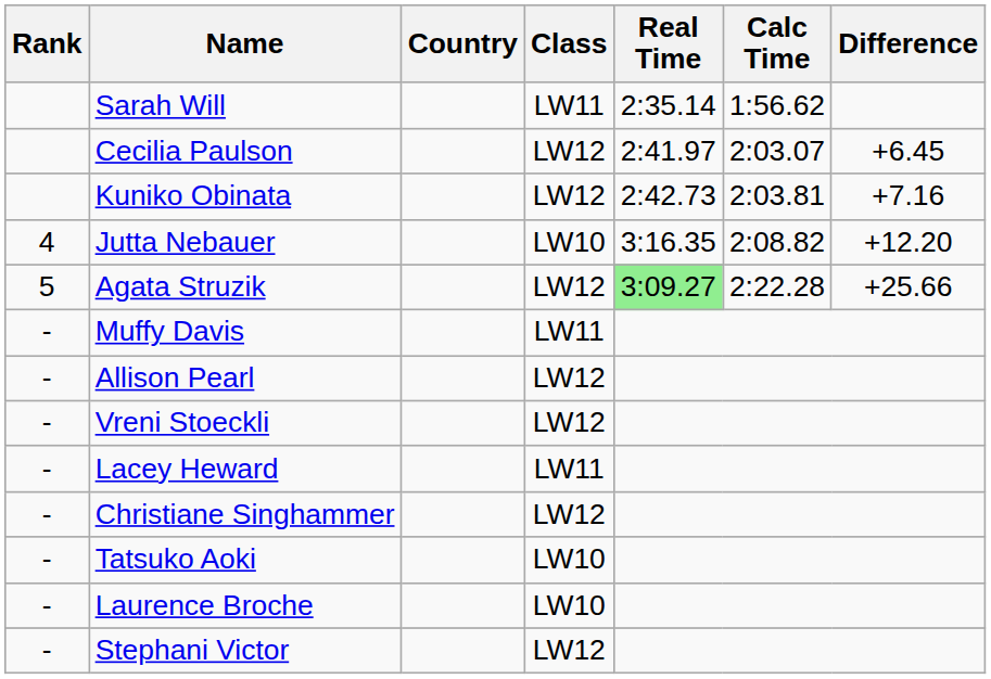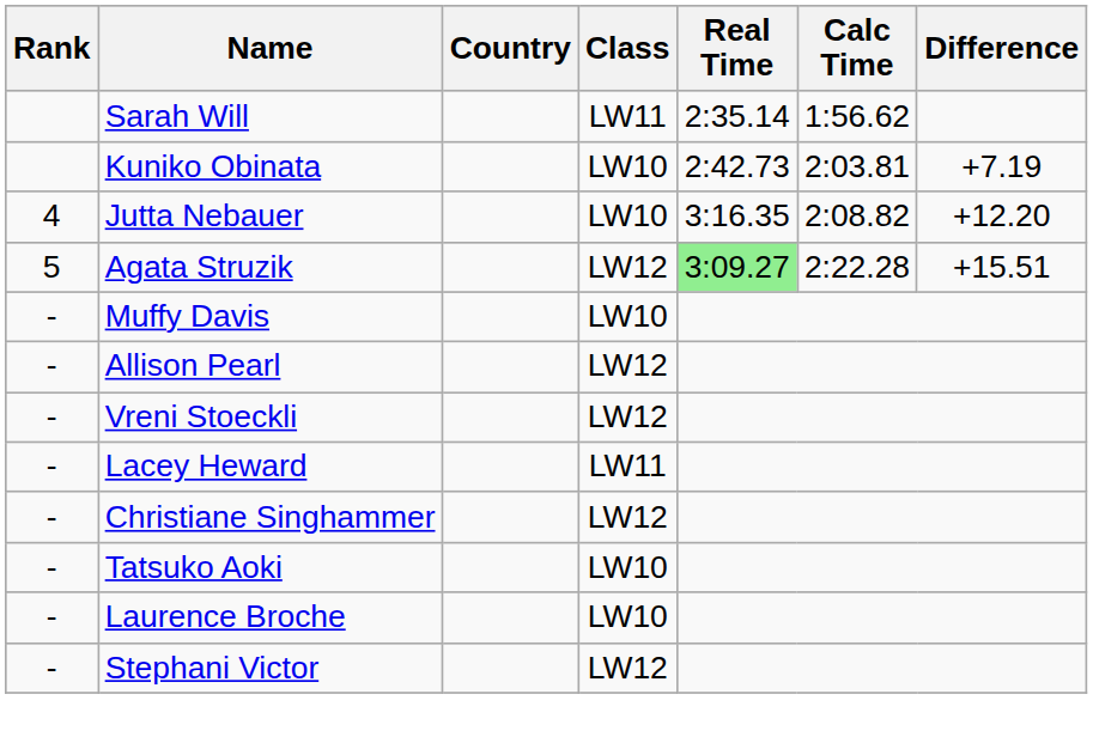- row: Cecilia Paulson | LW12 | 2:41.97 | 2:03.07 | +6.45
Kuniko Obinata | Class: LW12 -> LW10
Kuniko Obinata | Difference: +7.16 -> +7.19
Agata Struzik | Difference: +25.66 -> +15.51
Muffy Davis | Class: LW11 -> LW10
